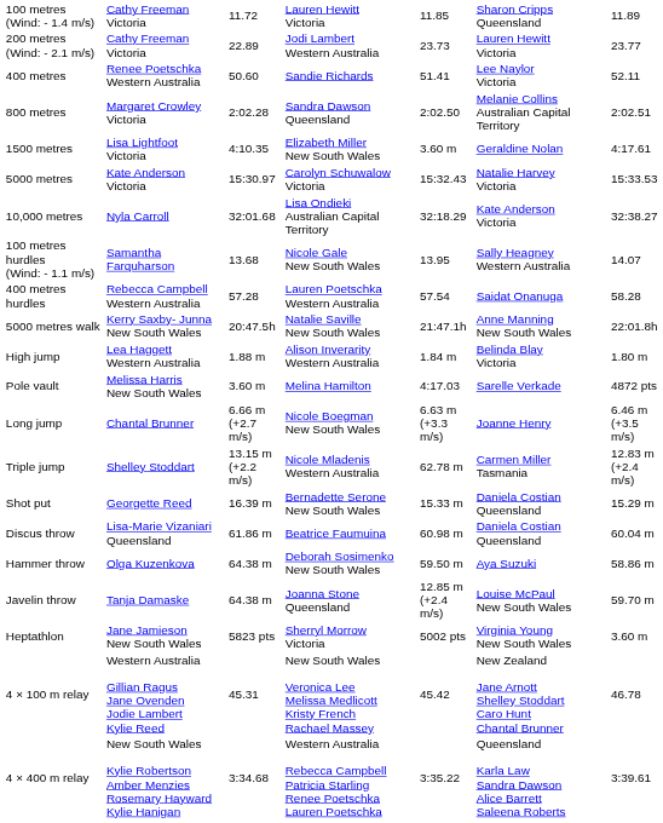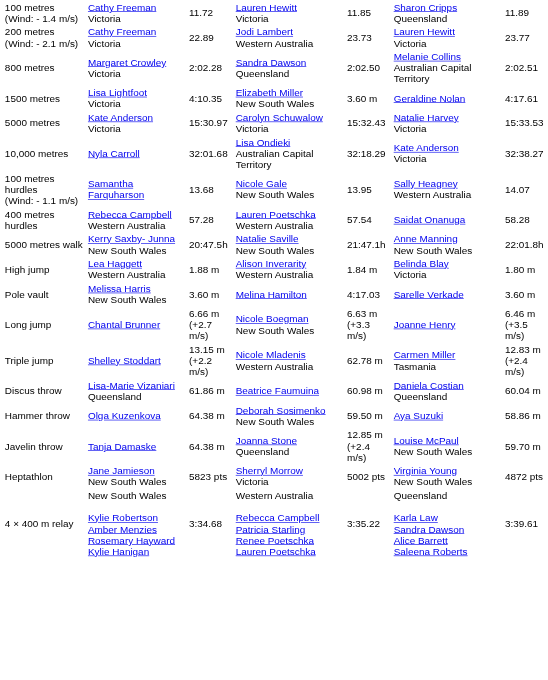- row: 400 metres | Renee Poetschka Western Australia | 50.60 | Sandie Richards | 51.41 | Lee Naylor Victoria | 52.11
Pole vault | column 7: 4872 pts -> 3.60 m
- row: Shot put | Georgette Reed | 16.39 m | Bernadette Serone New South Wales | 15.33 m | Daniela Costian Queensland | 15.29 m
Heptathlon | column 7: 3.60 m -> 4872 pts
- row: 4 × 100 m relay | Western Australia Gillian Ragus Jane Ovenden Jodie Lambert Kylie Reed | 45.31 | New South Wales Veronica Lee Melissa Medlicott Kristy French Rachael Massey | 45.42 | New Zealand Jane Arnott Shelley Stoddart Caro Hunt Chantal Brunner | 46.78
